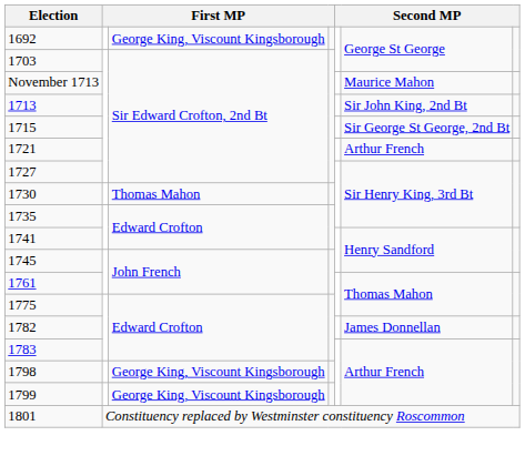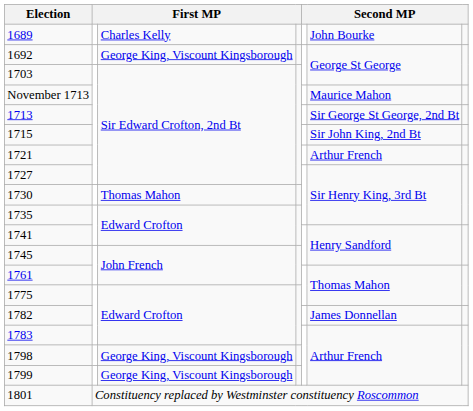+ row: 1689 | Charles Kelly | John Bourke
1713 | column 6: Sir John King, 2nd Bt -> Sir George St George, 2nd Bt
1715 | column 6: Sir George St George, 2nd Bt -> Sir John King, 2nd Bt
